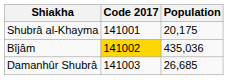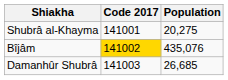Shubrâ al-Khayma | Population: 20,175 -> 20,275
Bîjâm | Population: 435,036 -> 435,076
